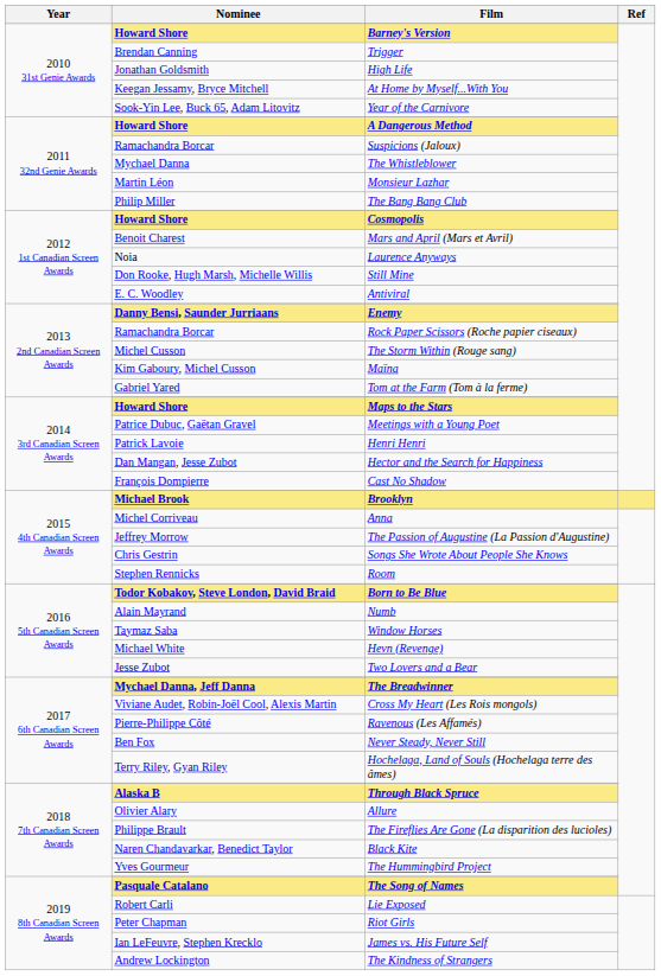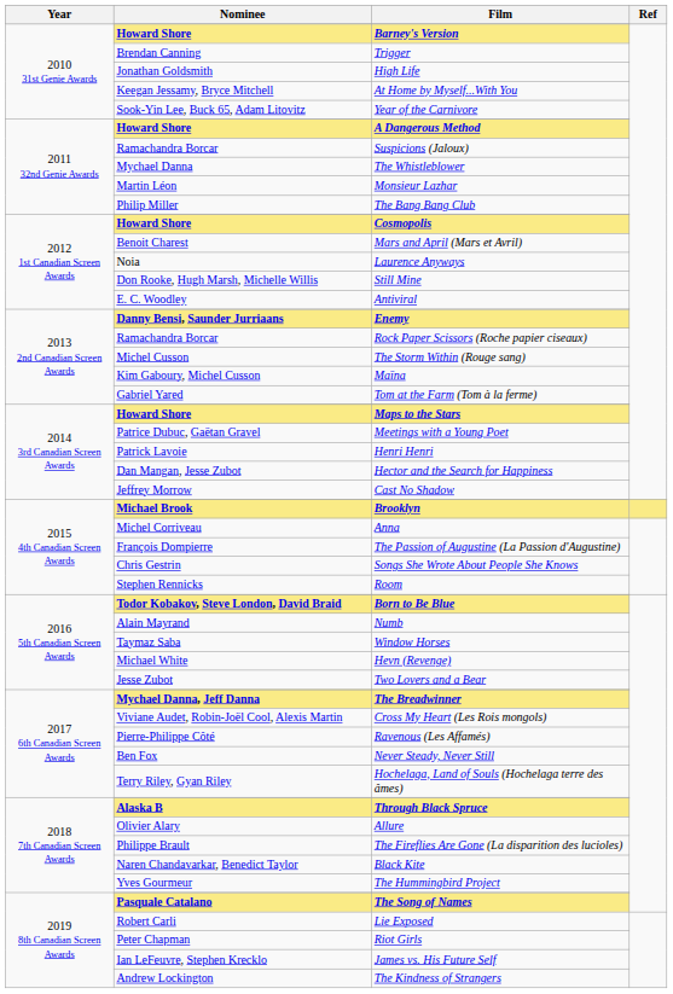Cast No Shadow | Nominee: François Dompierre -> Jeffrey Morrow
The Passion of Augustine (La Passion d'Augustine) | Nominee: Jeffrey Morrow -> François Dompierre
